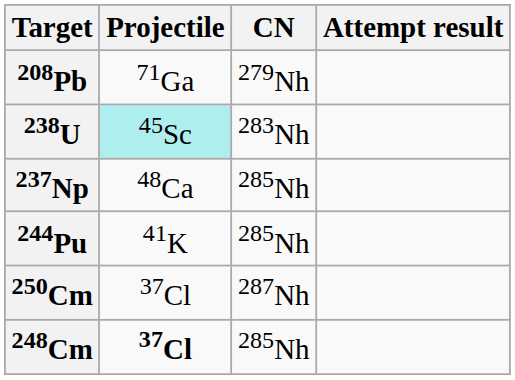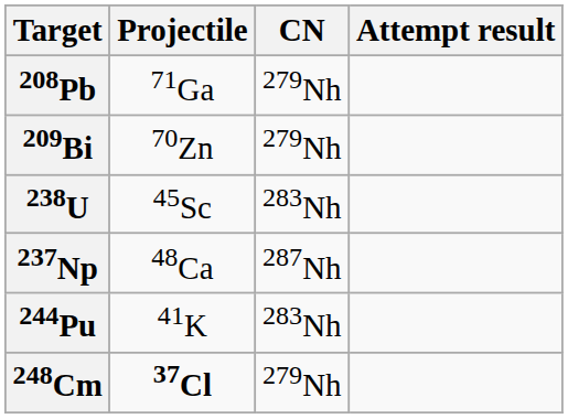+ row: 209Bi | 70Zn | 279Nh
238U | Projectile: paleturquoise background -> no background
237Np | CN: 285Nh -> 287Nh
244Pu | CN: 285Nh -> 283Nh
- row: 250Cm | 37Cl | 287Nh
248Cm | CN: 285Nh -> 279Nh
